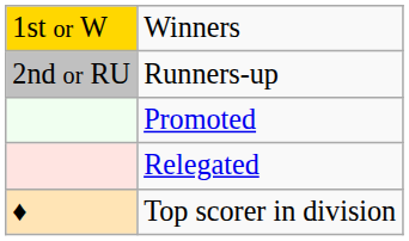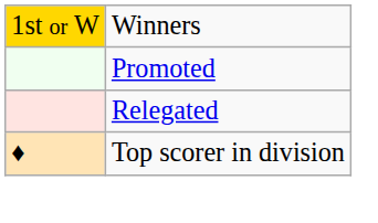- row: 2nd or RU | Runners-up
